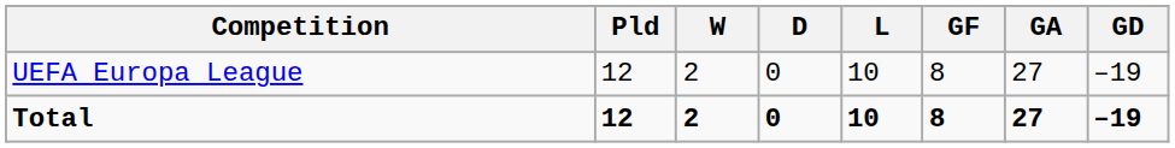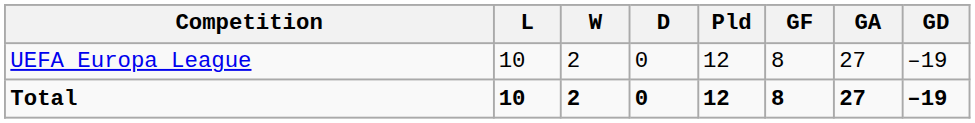columns swapped: Pld <-> L
